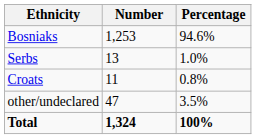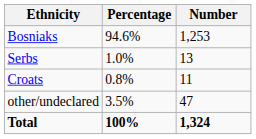columns swapped: Number <-> Percentage
